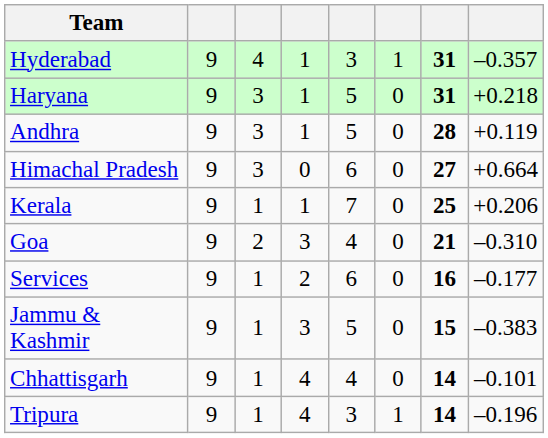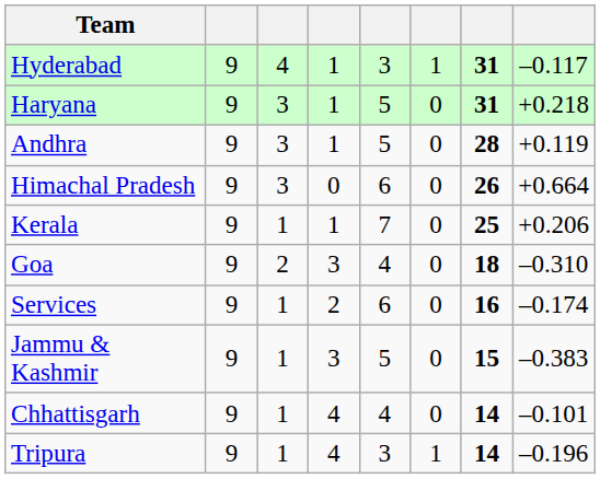Hyderabad | column 8: –0.357 -> –0.117
Himachal Pradesh | column 7: 27 -> 26
Goa | column 7: 21 -> 18
Services | column 8: –0.177 -> –0.174
